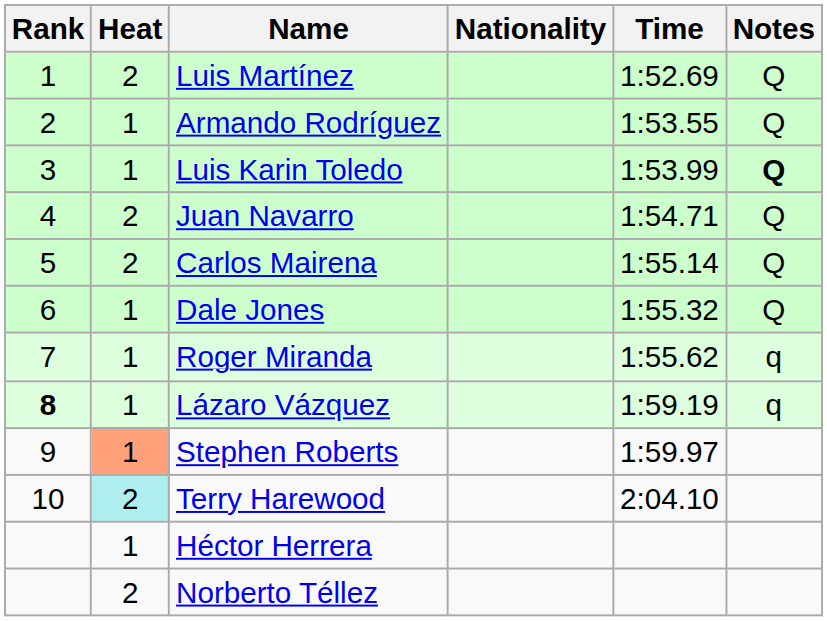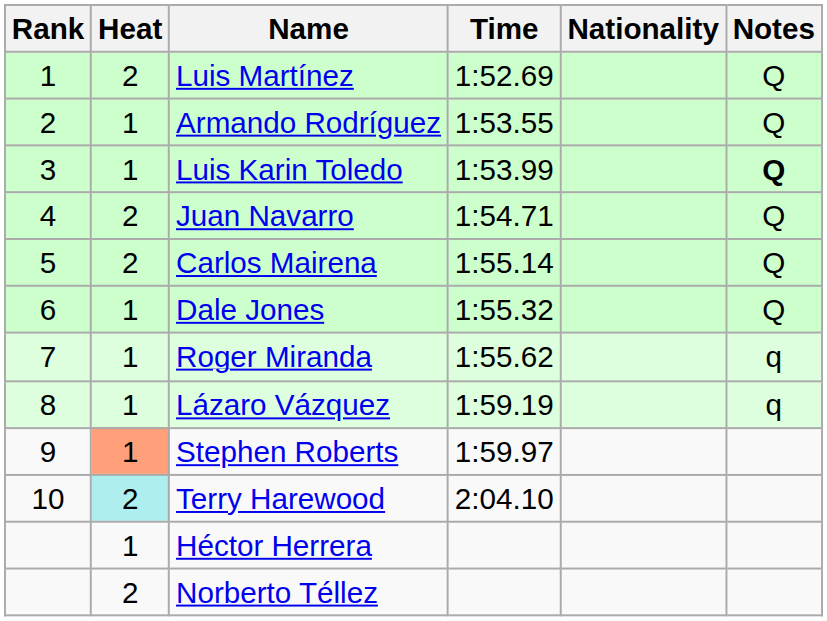columns swapped: Nationality <-> Time
Lázaro Vázquez | Rank: bold -> normal
